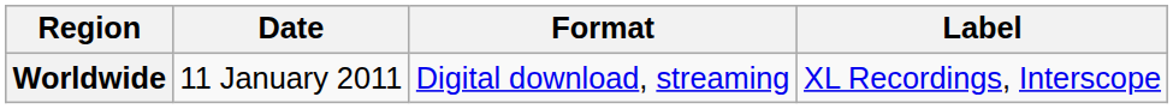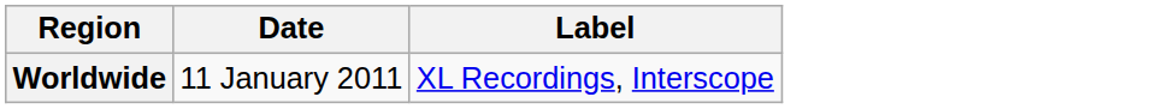- column: Format | Digital download, streaming
